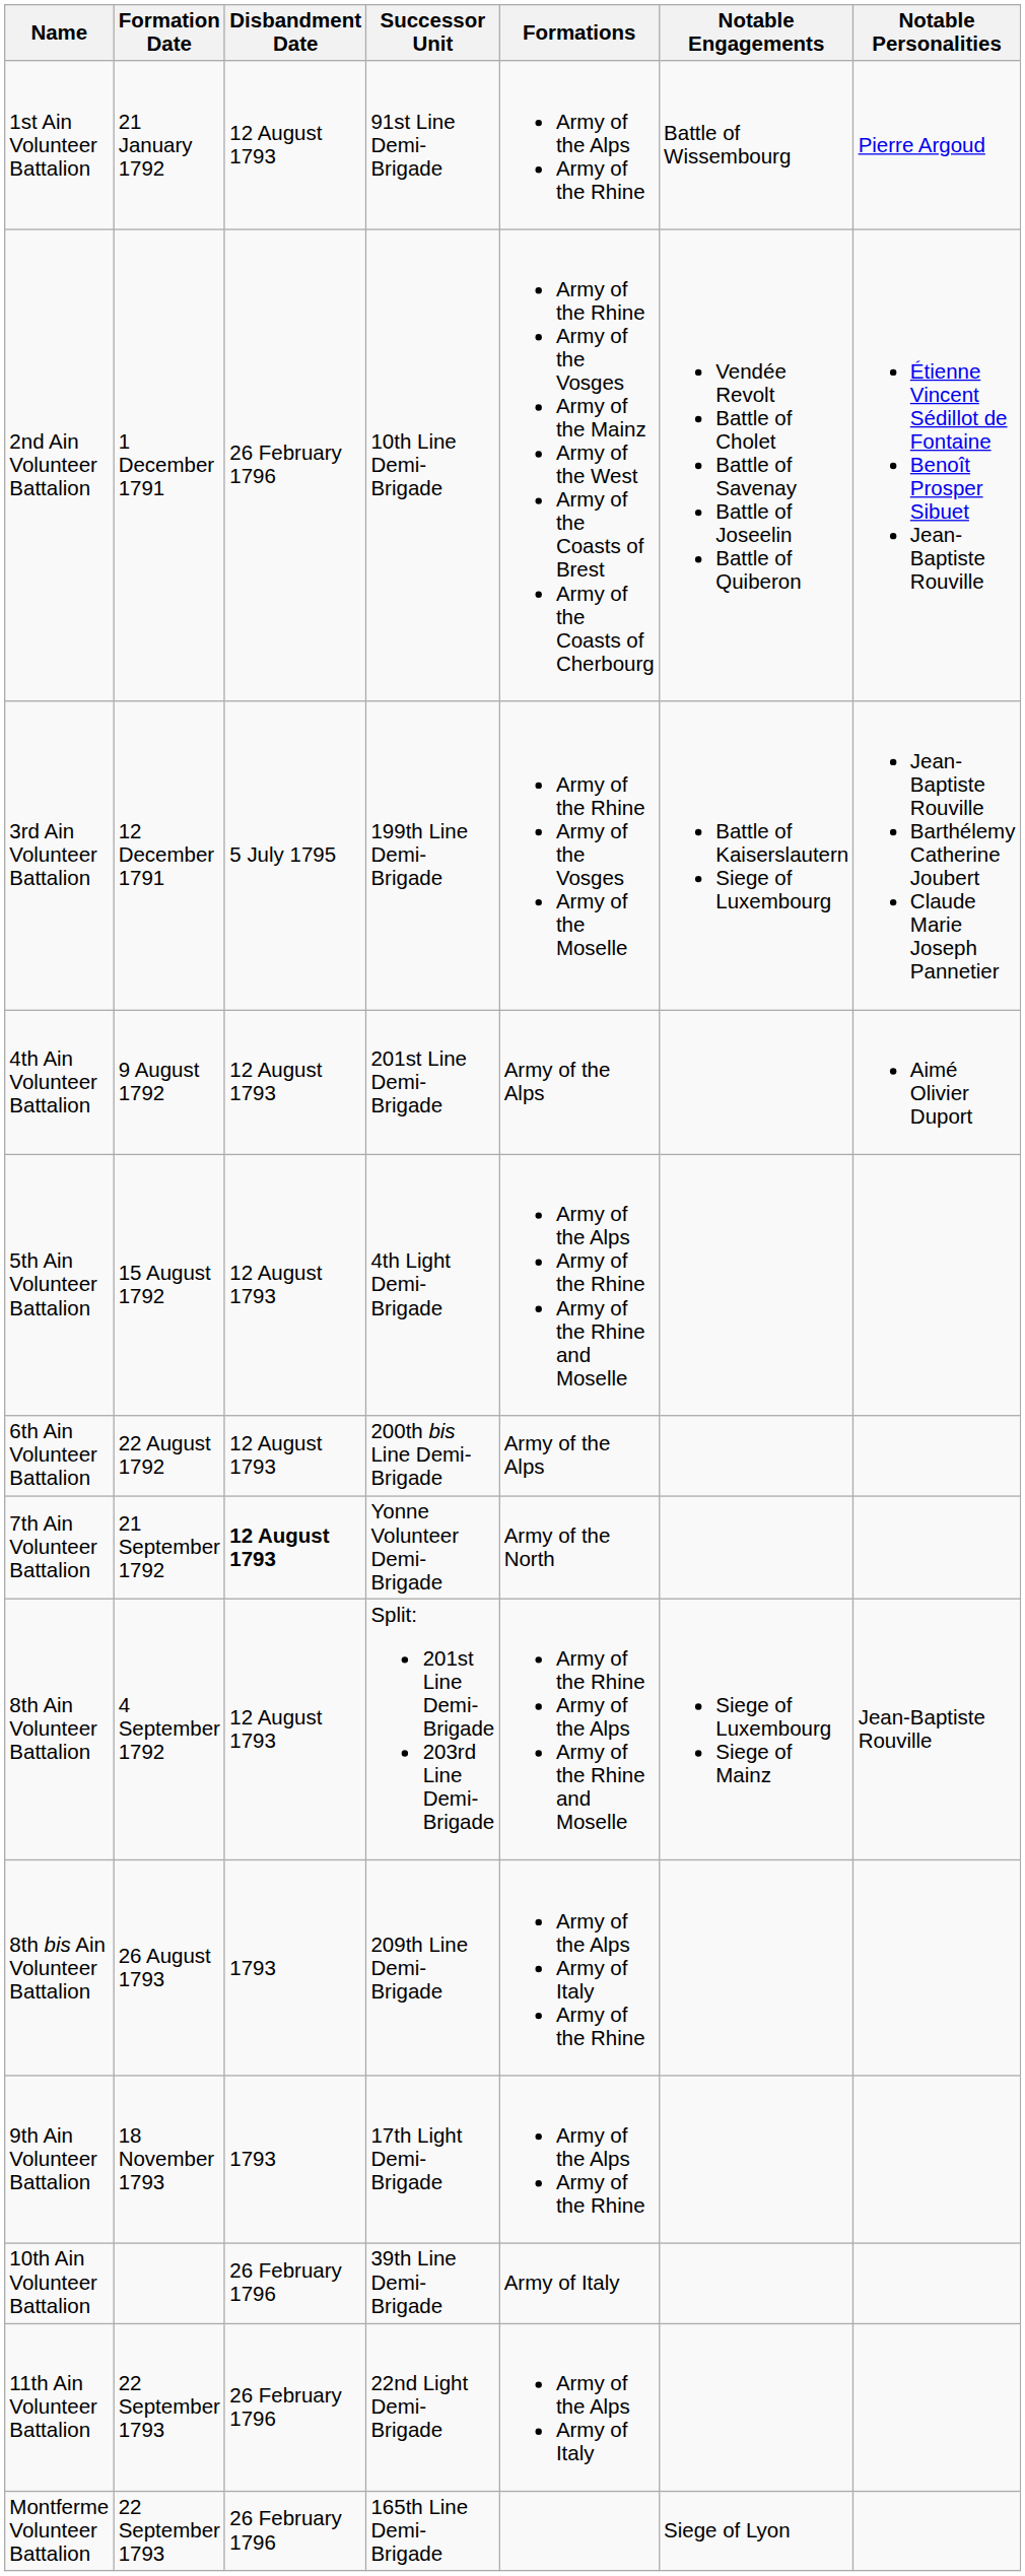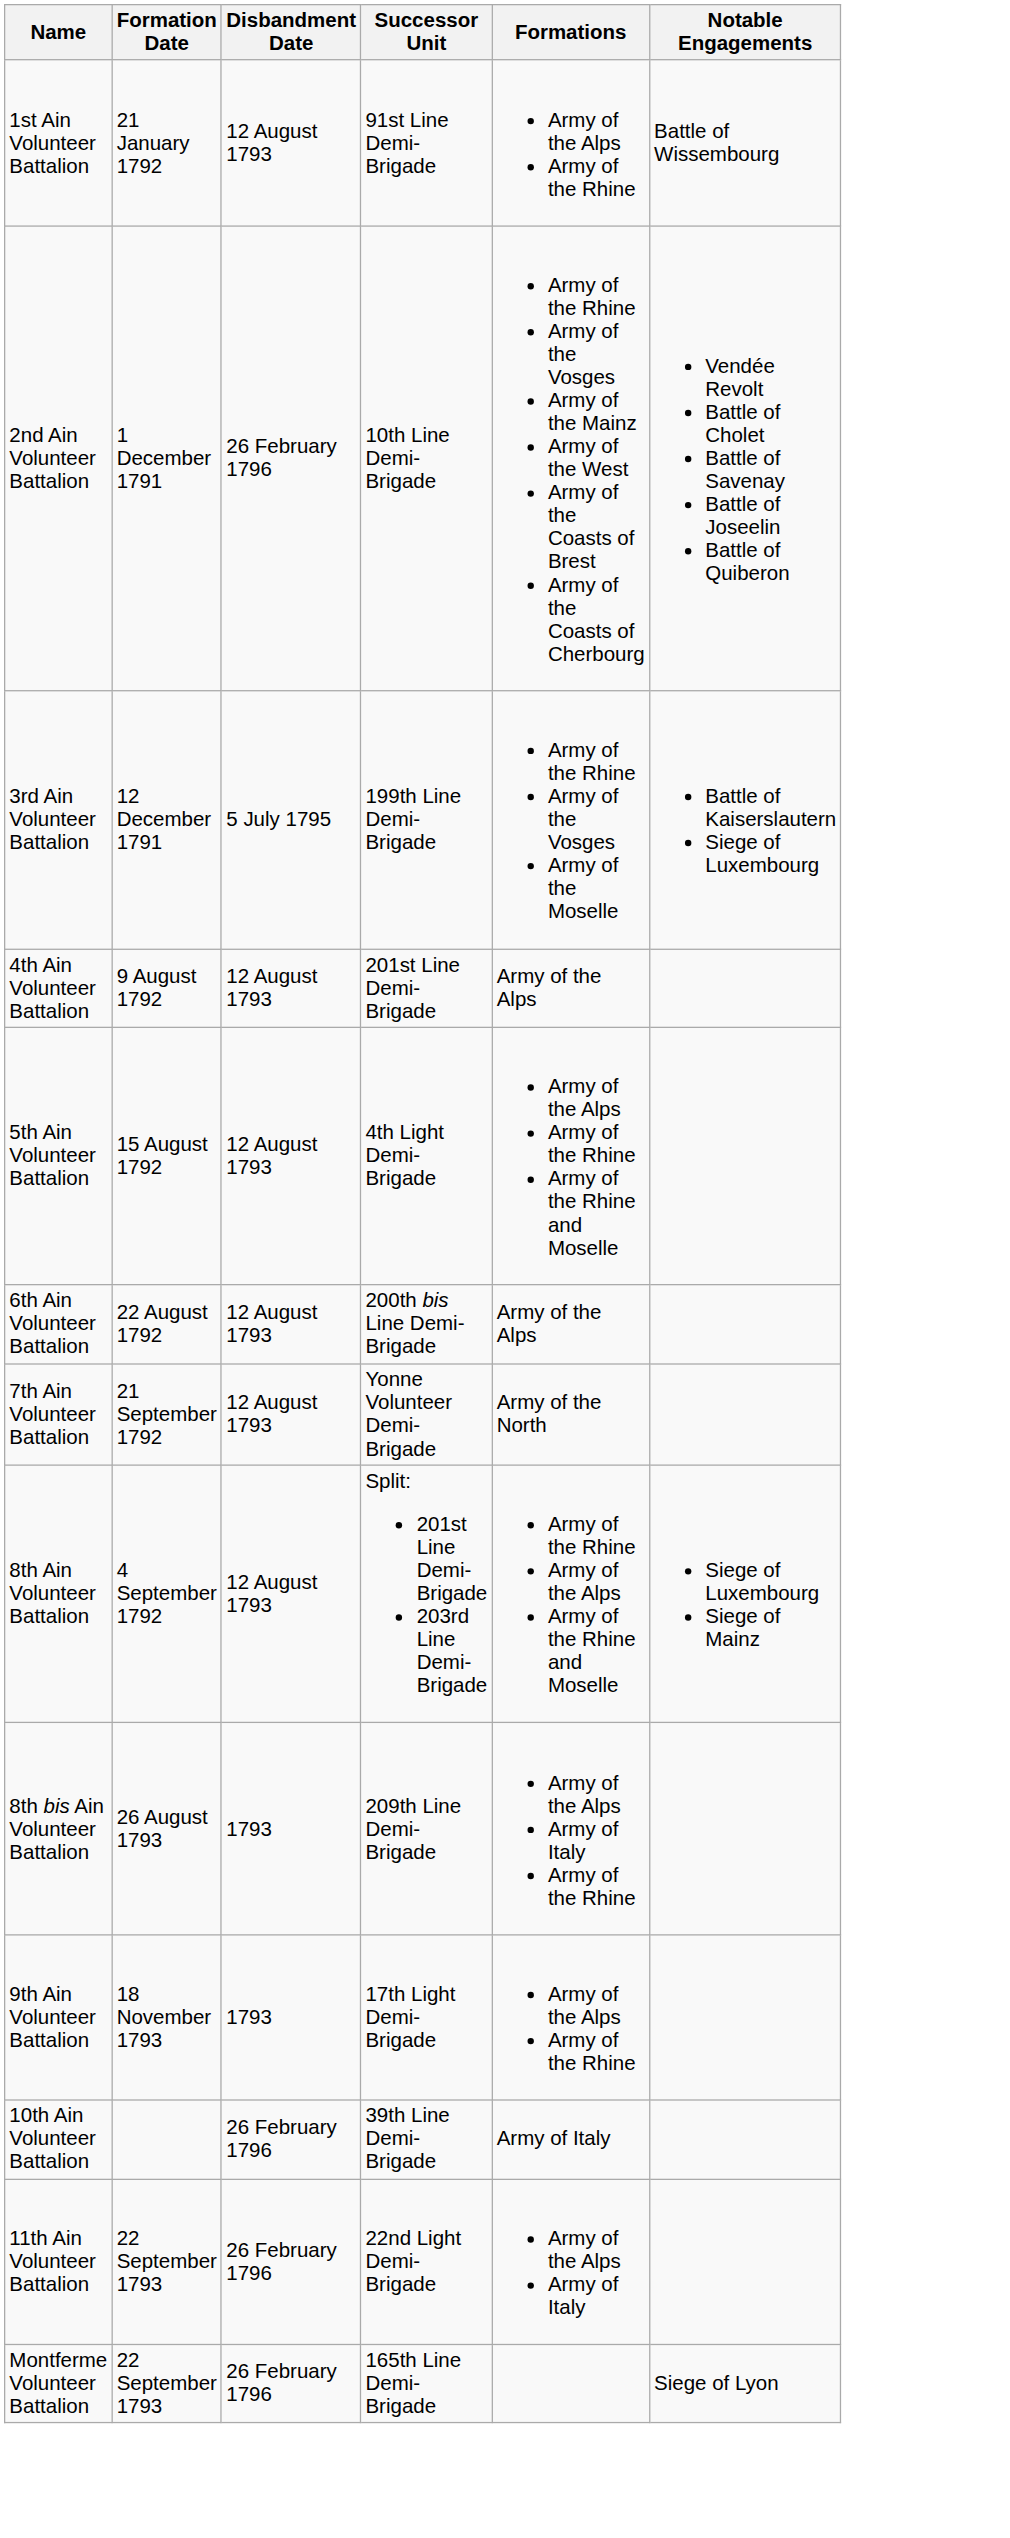- column: Notable Personalities | Pierre Argoud | Étienne Vincent Sédillot de Fontaine Benoît Prosper Sibuet Jean-Baptiste Rouville | Jean-Baptiste Rouville Barthélemy Catherine Joubert Claude Marie Joseph Pannetier | Aimé Olivier Duport | Jean-Baptiste Rouville
7th Ain Volunteer Battalion | Disbandment Date: bold -> normal
